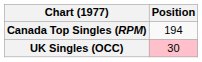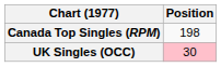Canada Top Singles (RPM) | Position: 194 -> 198
